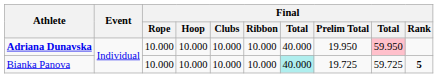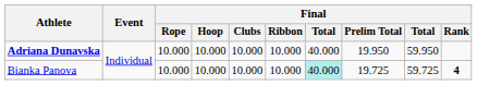Adriana Dunavska | column 9: pink background -> no background
Bianka Panova | Final / Rank: 5 -> 4
